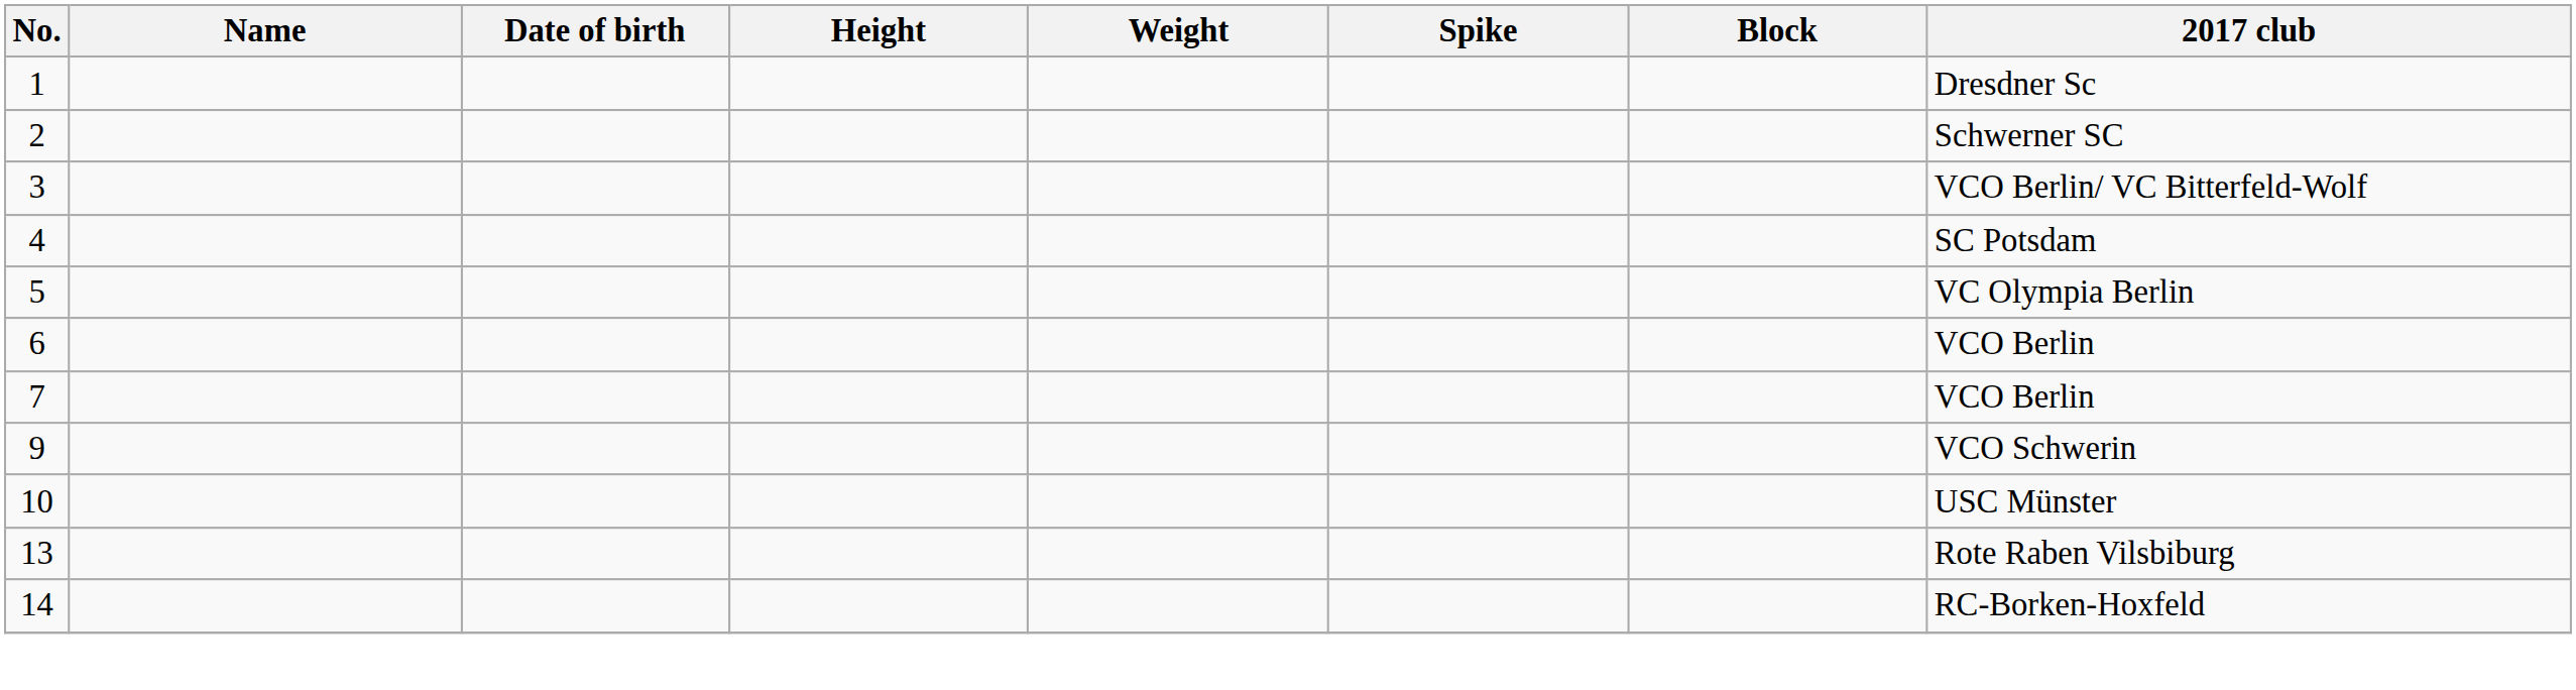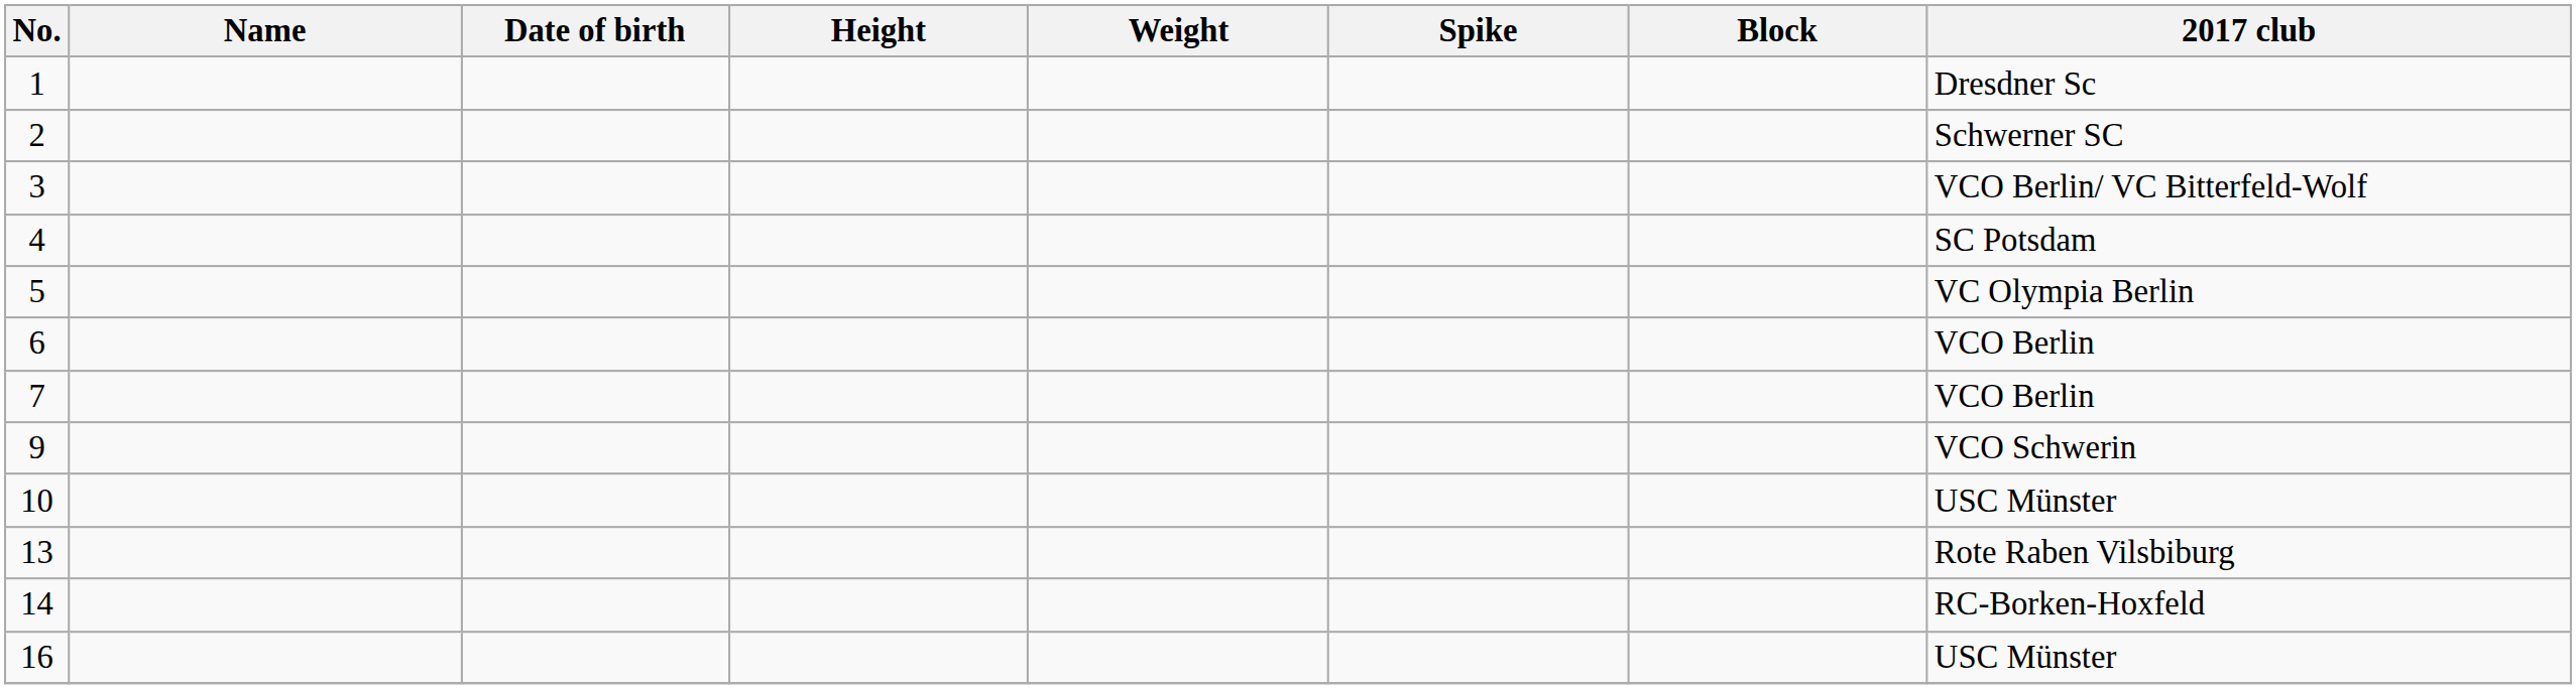+ row: 16 | USC Münster
